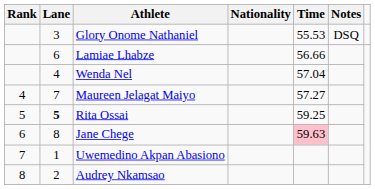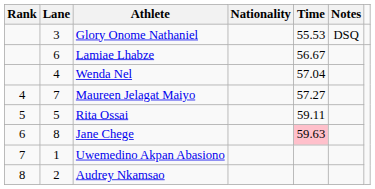Lamiae Lhabze | Time: 56.66 -> 56.67
Rita Ossai | Lane: bold -> normal
Rita Ossai | Time: 59.25 -> 59.11
